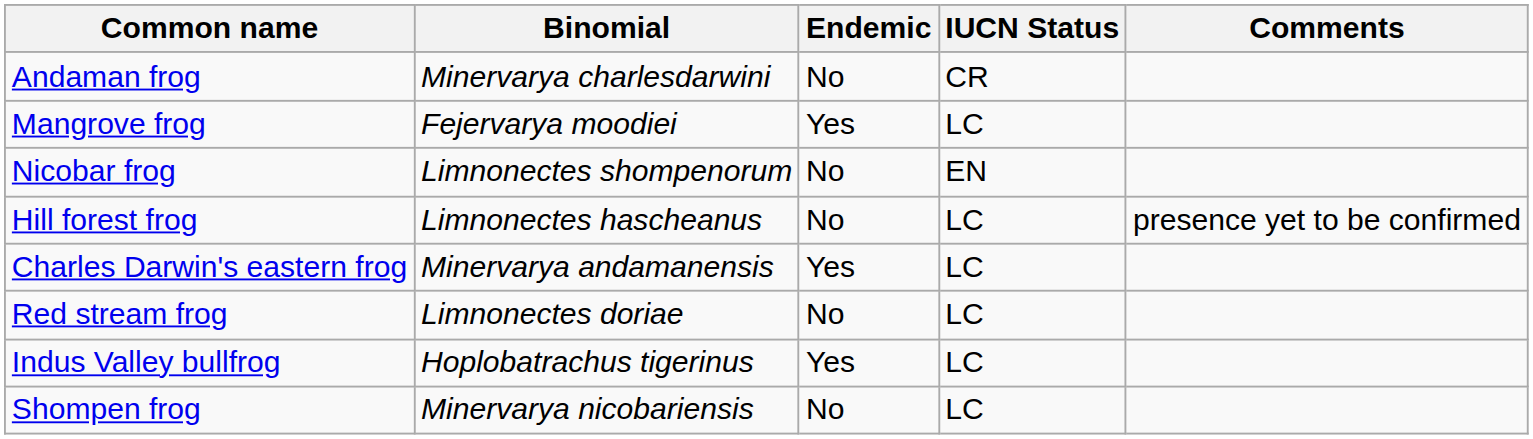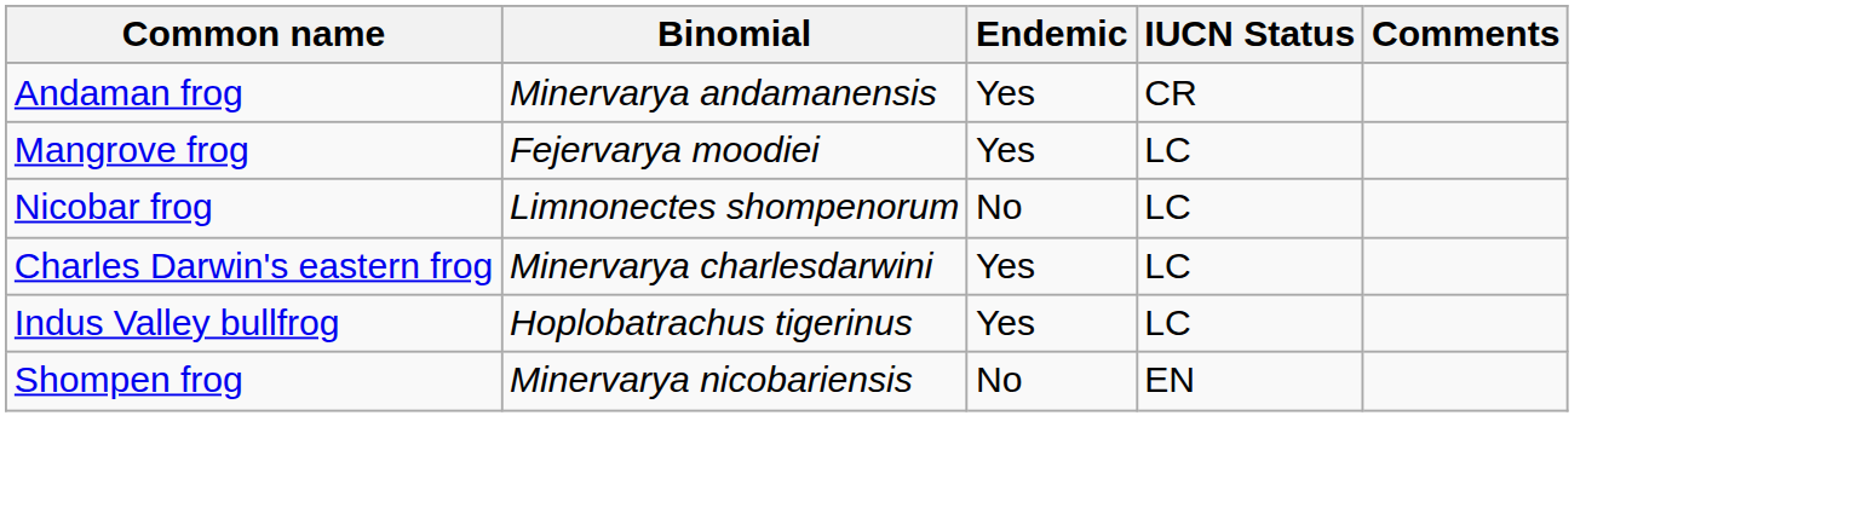Andaman frog | Binomial: Minervarya charlesdarwini -> Minervarya andamanensis
Andaman frog | Endemic: No -> Yes
Nicobar frog | IUCN Status: EN -> LC
- row: Hill forest frog | Limnonectes hascheanus | No | LC | presence yet to be confirmed
Charles Darwin's eastern frog | Binomial: Minervarya andamanensis -> Minervarya charlesdarwini
- row: Red stream frog | Limnonectes doriae | No | LC
Shompen frog | IUCN Status: LC -> EN
